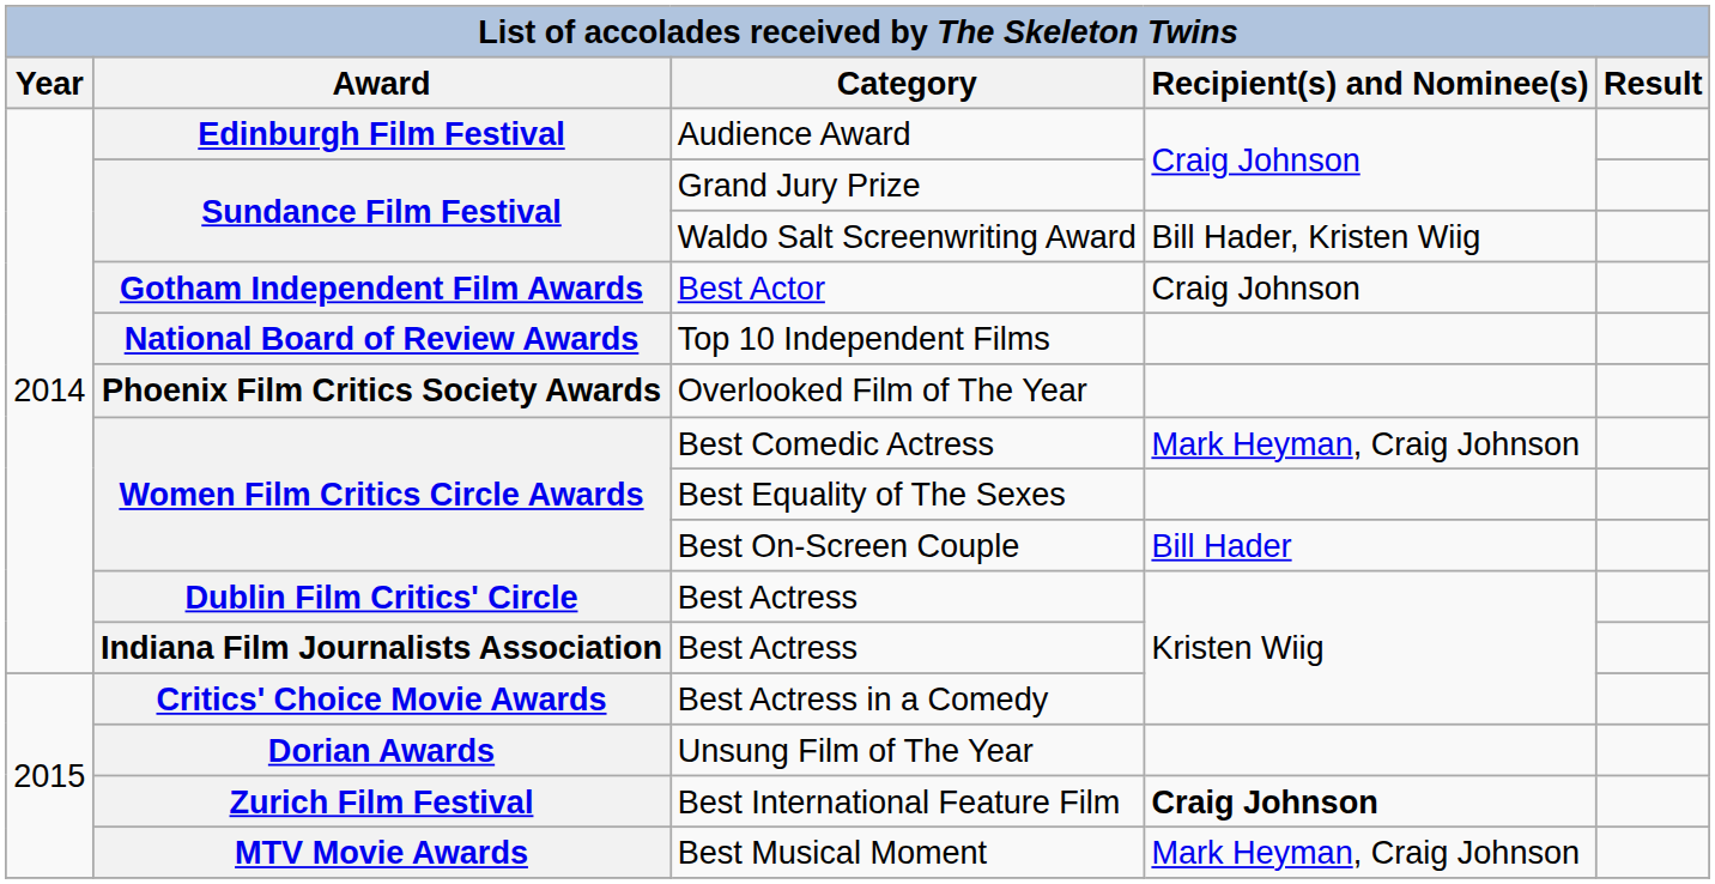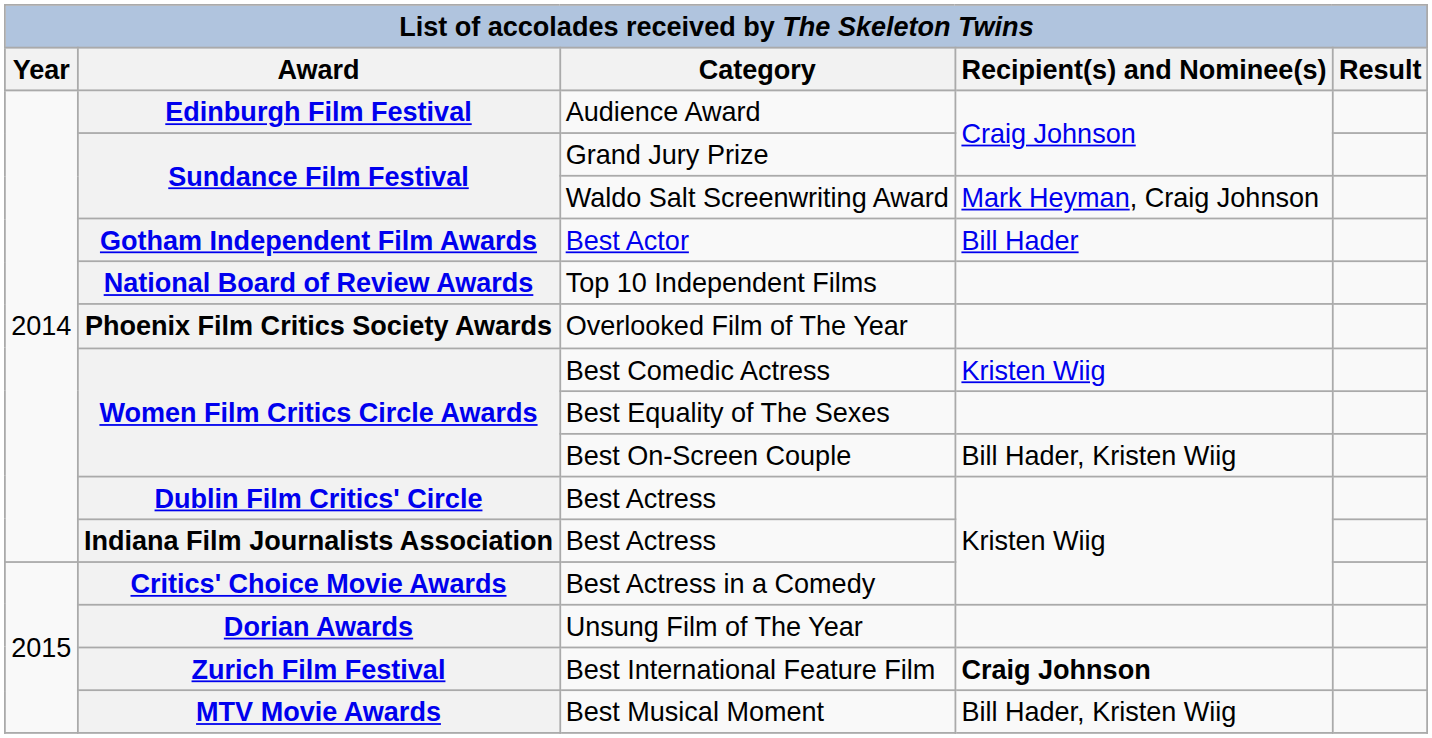Waldo Salt Screenwriting Award | Recipient(s) and Nominee(s): Bill Hader, Kristen Wiig -> Mark Heyman, Craig Johnson
Best Actor | Recipient(s) and Nominee(s): Craig Johnson -> Bill Hader
Best Comedic Actress | Recipient(s) and Nominee(s): Mark Heyman, Craig Johnson -> Kristen Wiig
Best On-Screen Couple | Recipient(s) and Nominee(s): Bill Hader -> Bill Hader, Kristen Wiig
Best Musical Moment | Recipient(s) and Nominee(s): Mark Heyman, Craig Johnson -> Bill Hader, Kristen Wiig
